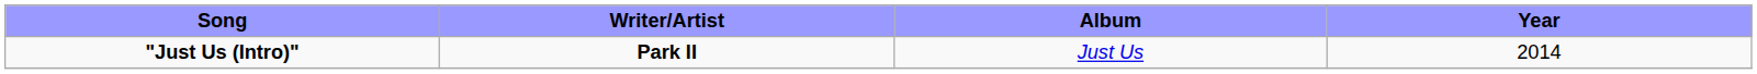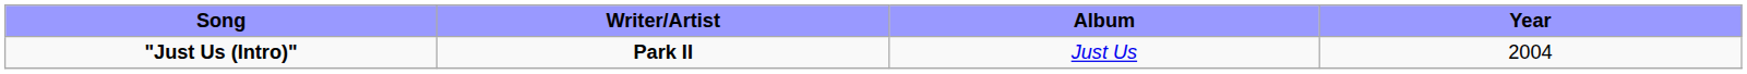"Just Us (Intro)" | Year: 2014 -> 2004
